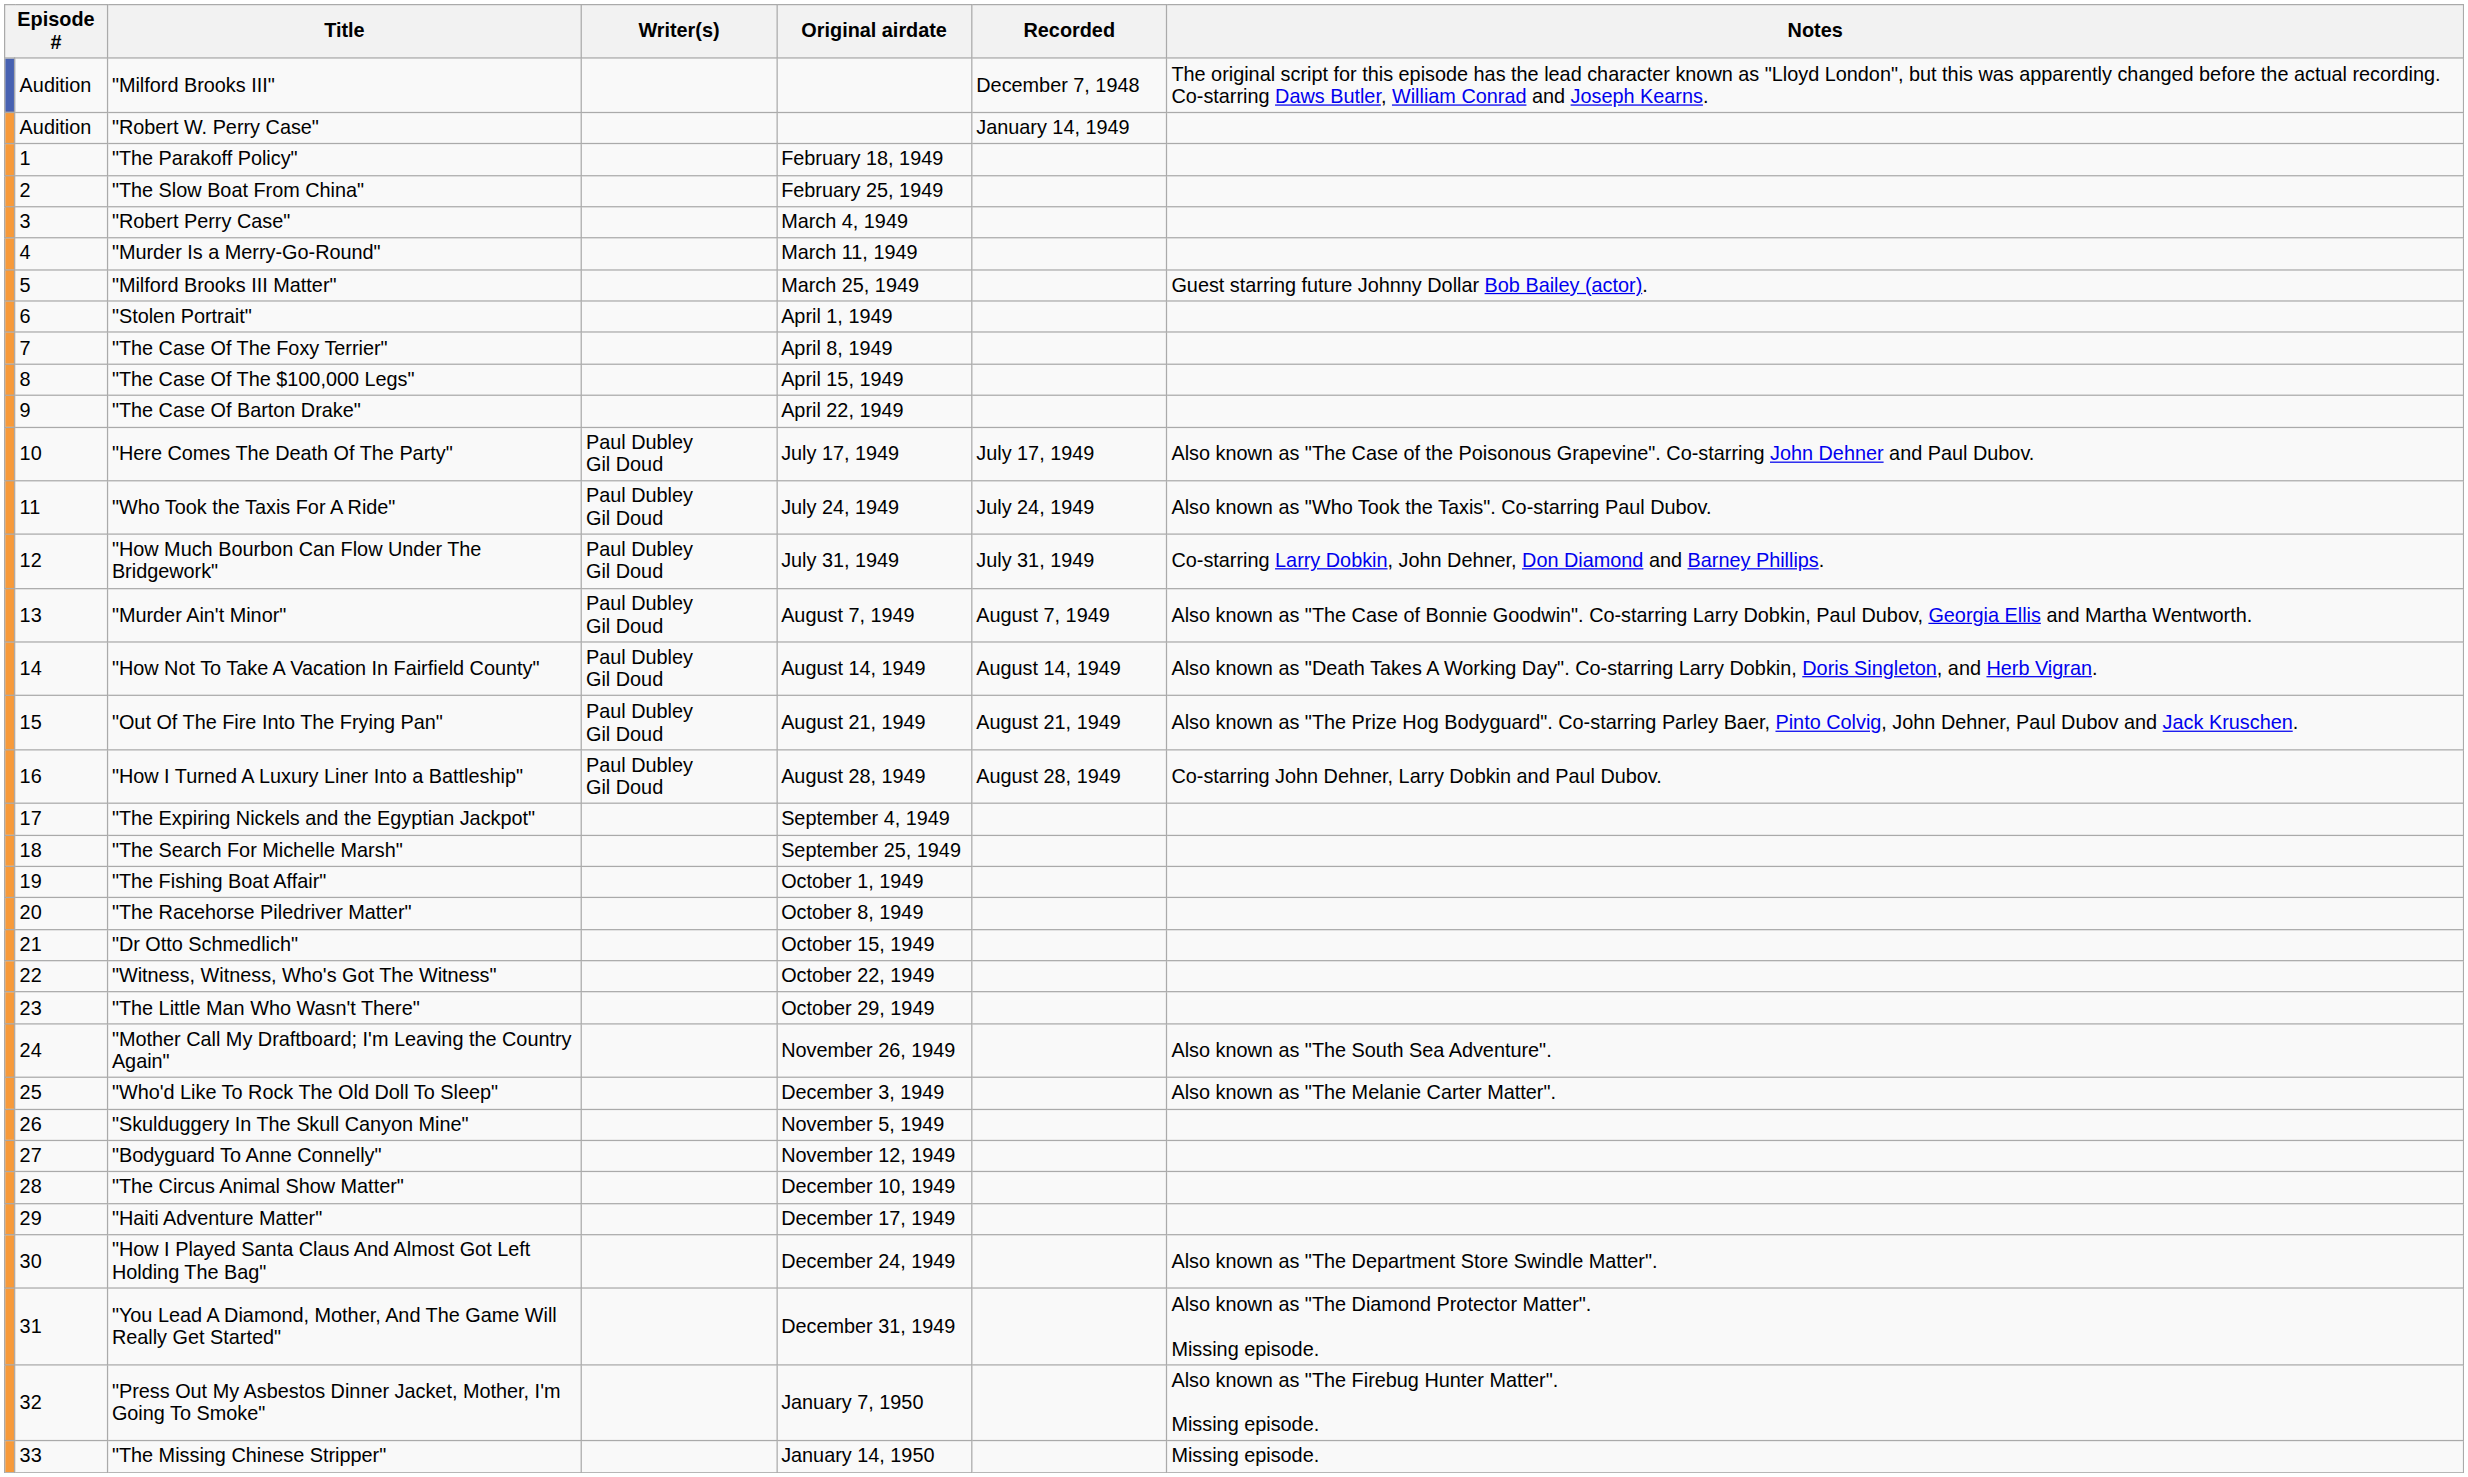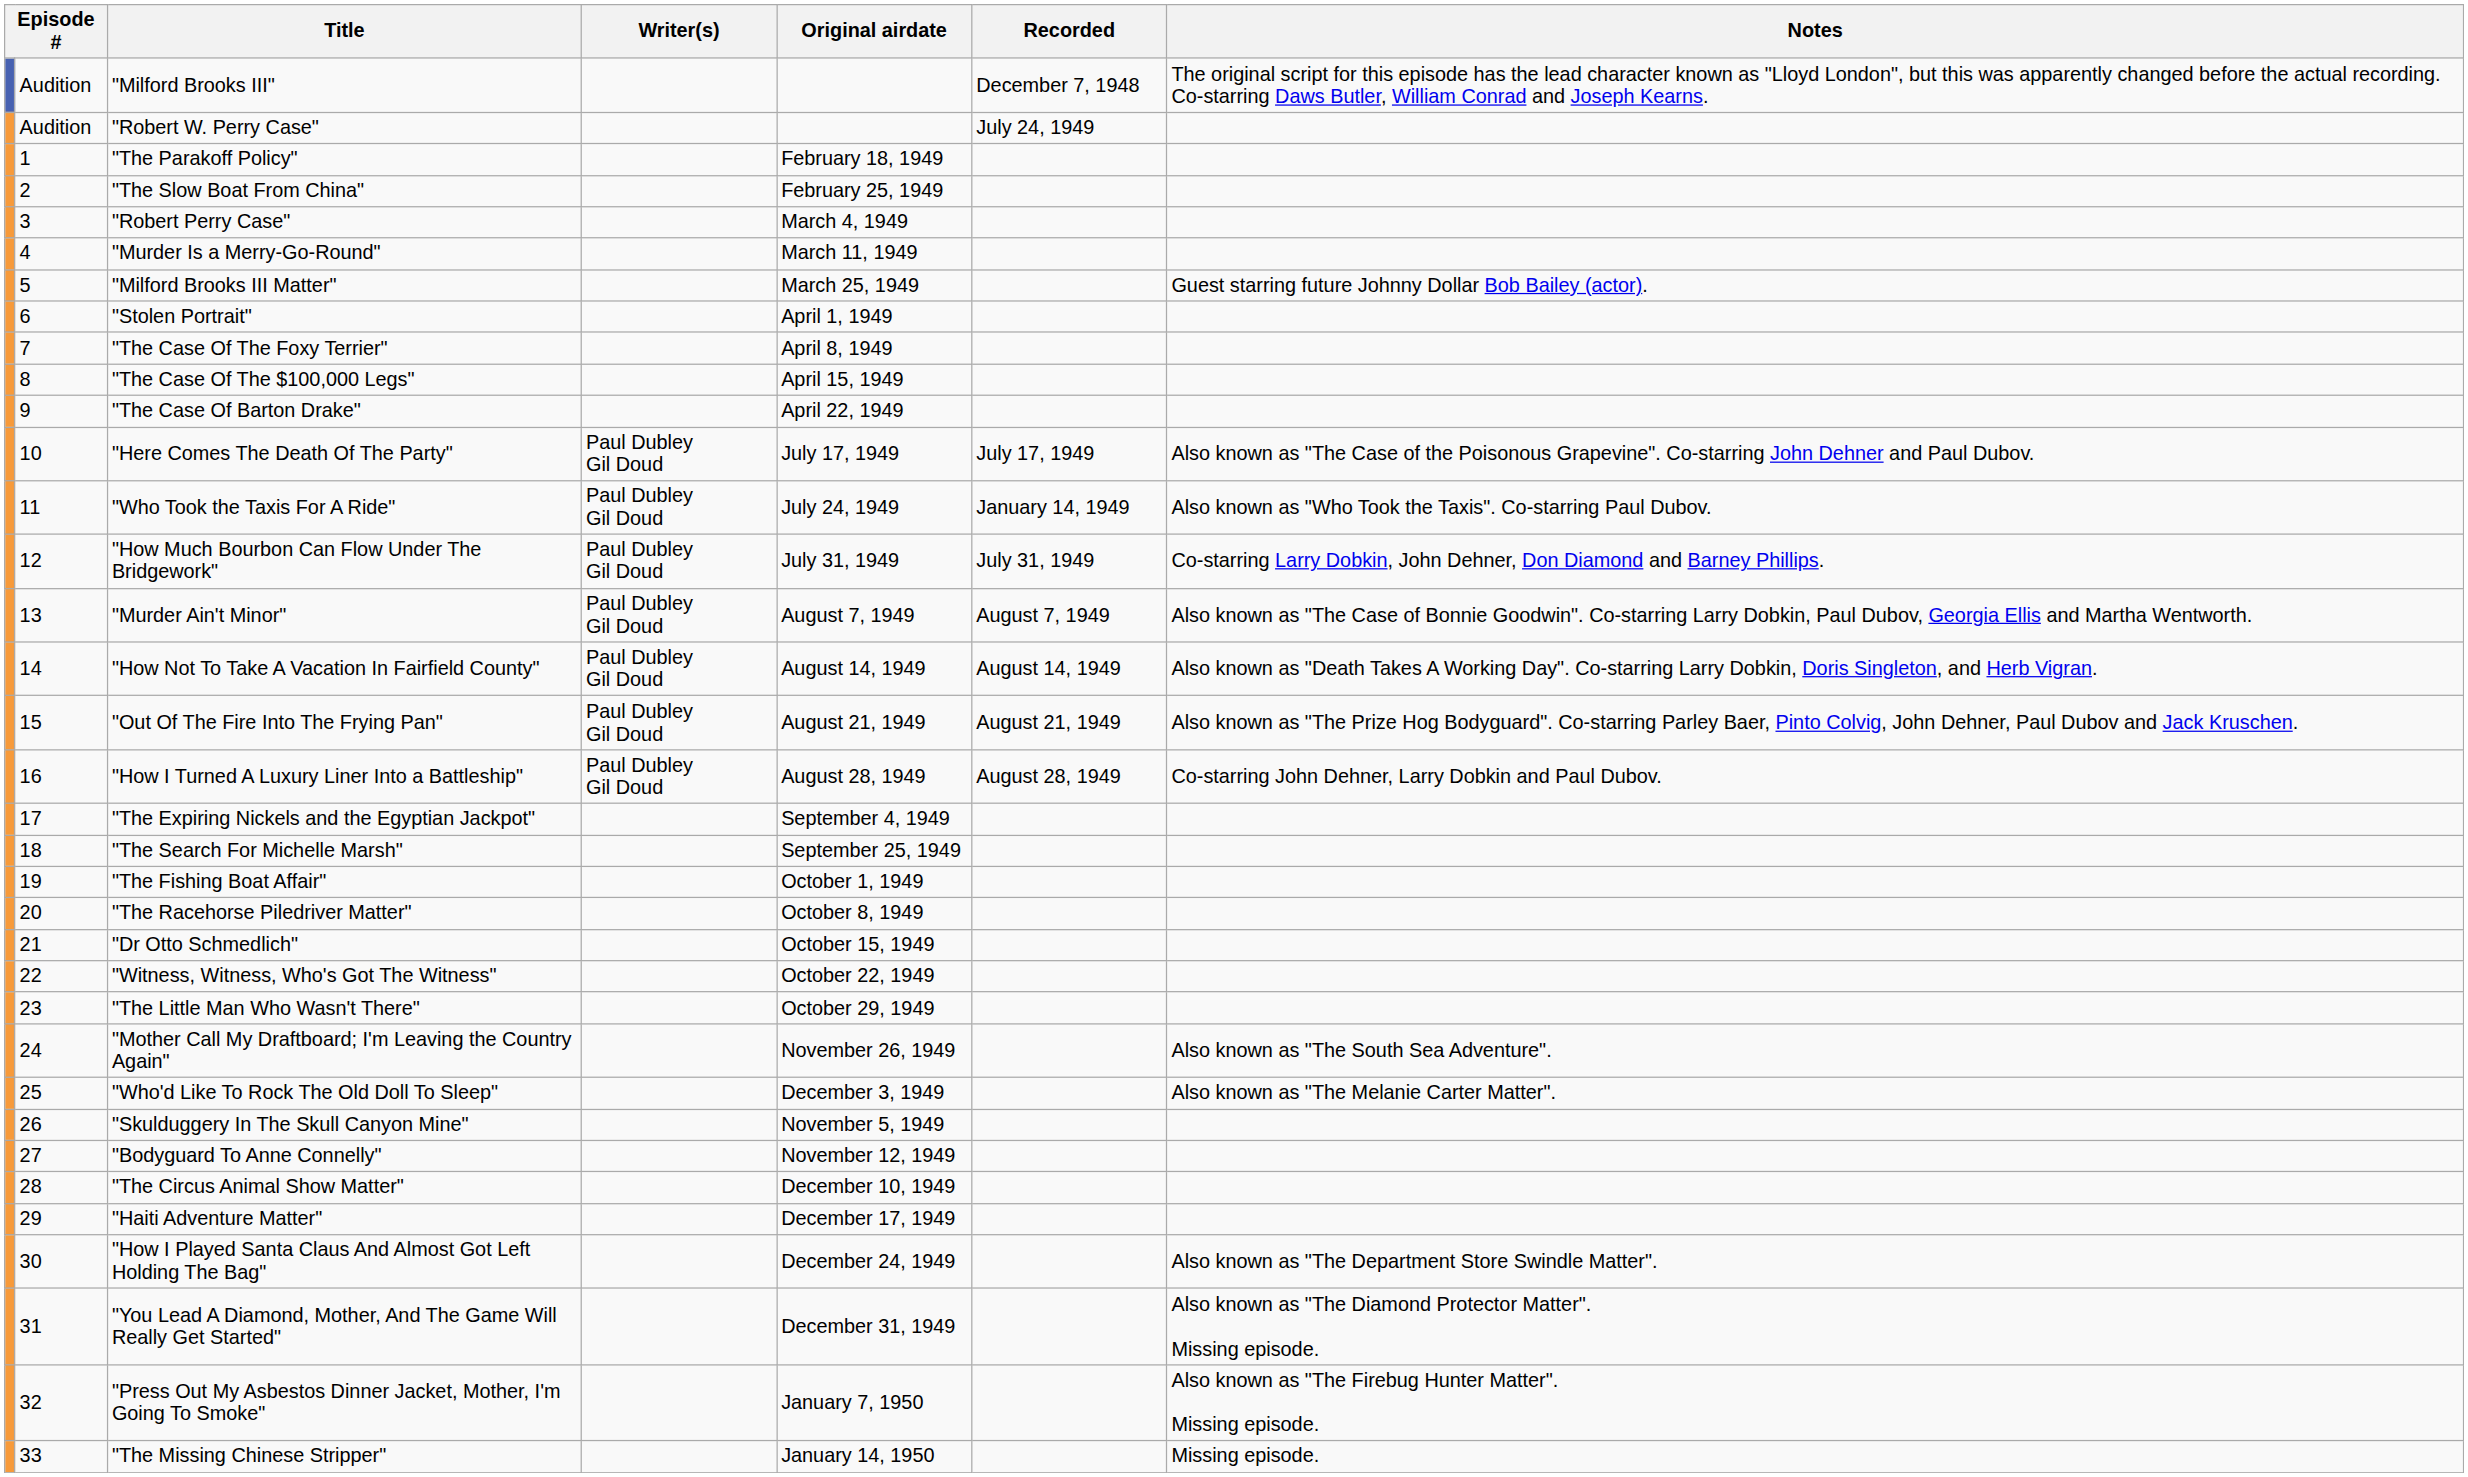"Robert W. Perry Case" | Recorded: January 14, 1949 -> July 24, 1949
"Who Took the Taxis For A Ride" | Recorded: July 24, 1949 -> January 14, 1949
